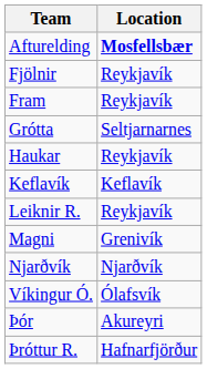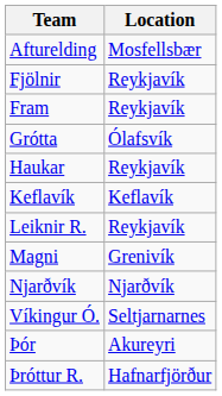Afturelding | Location: bold -> normal
Grótta | Location: Seltjarnarnes -> Ólafsvík
Víkingur Ó. | Location: Ólafsvík -> Seltjarnarnes
